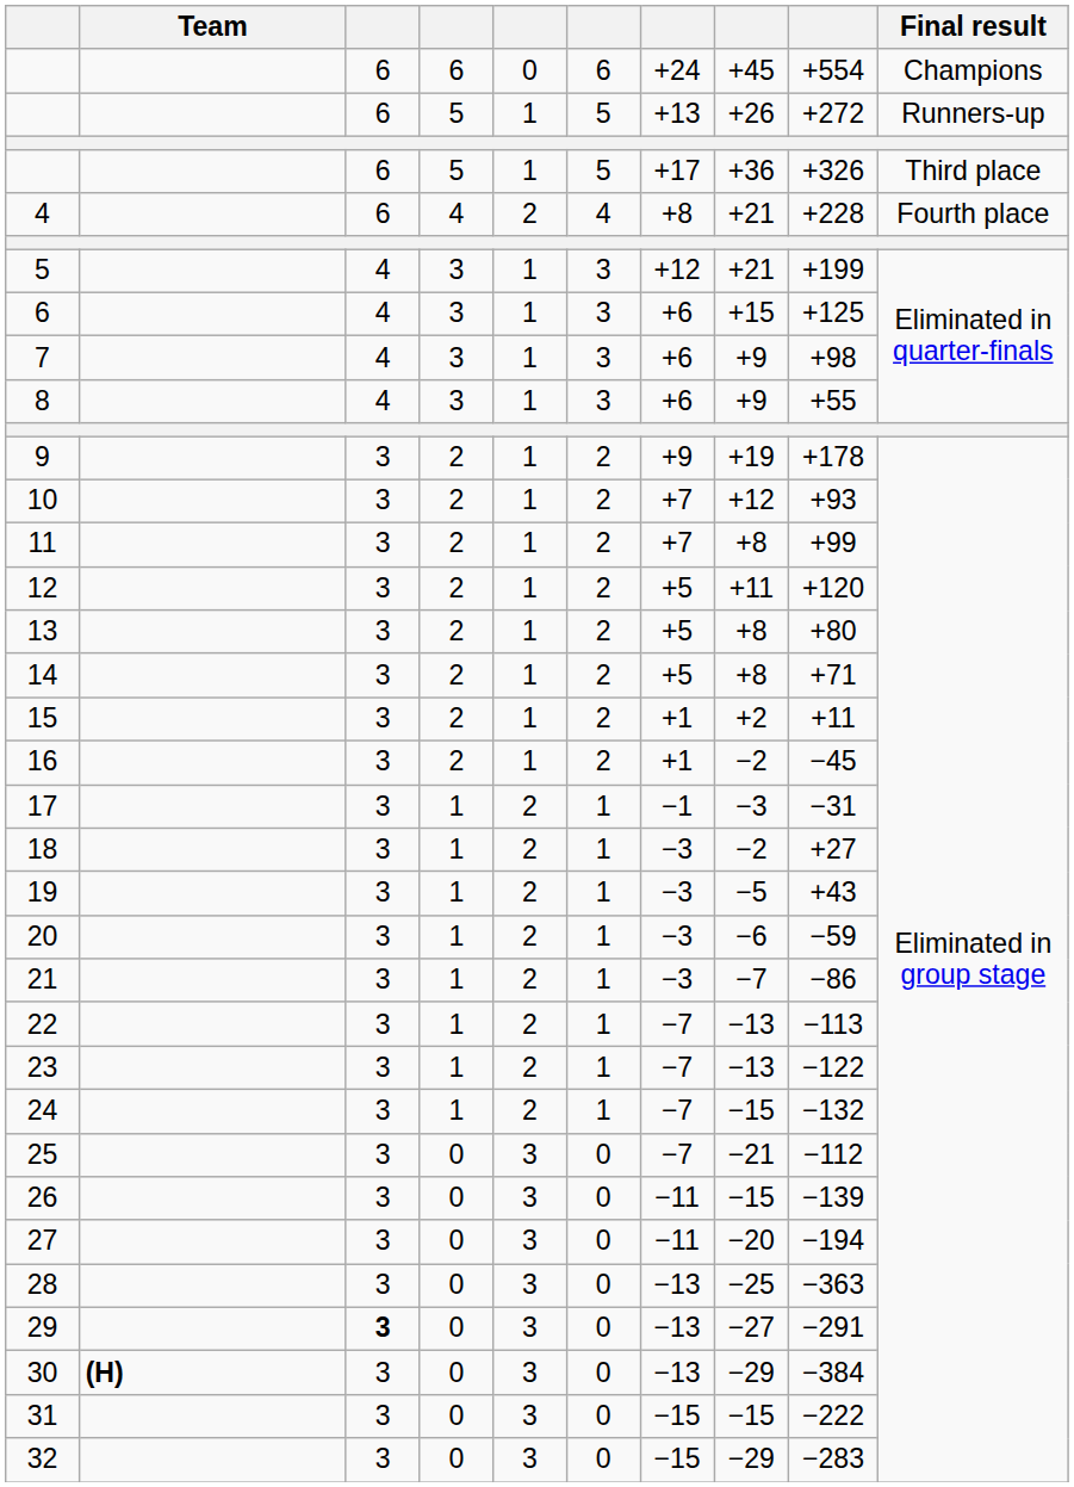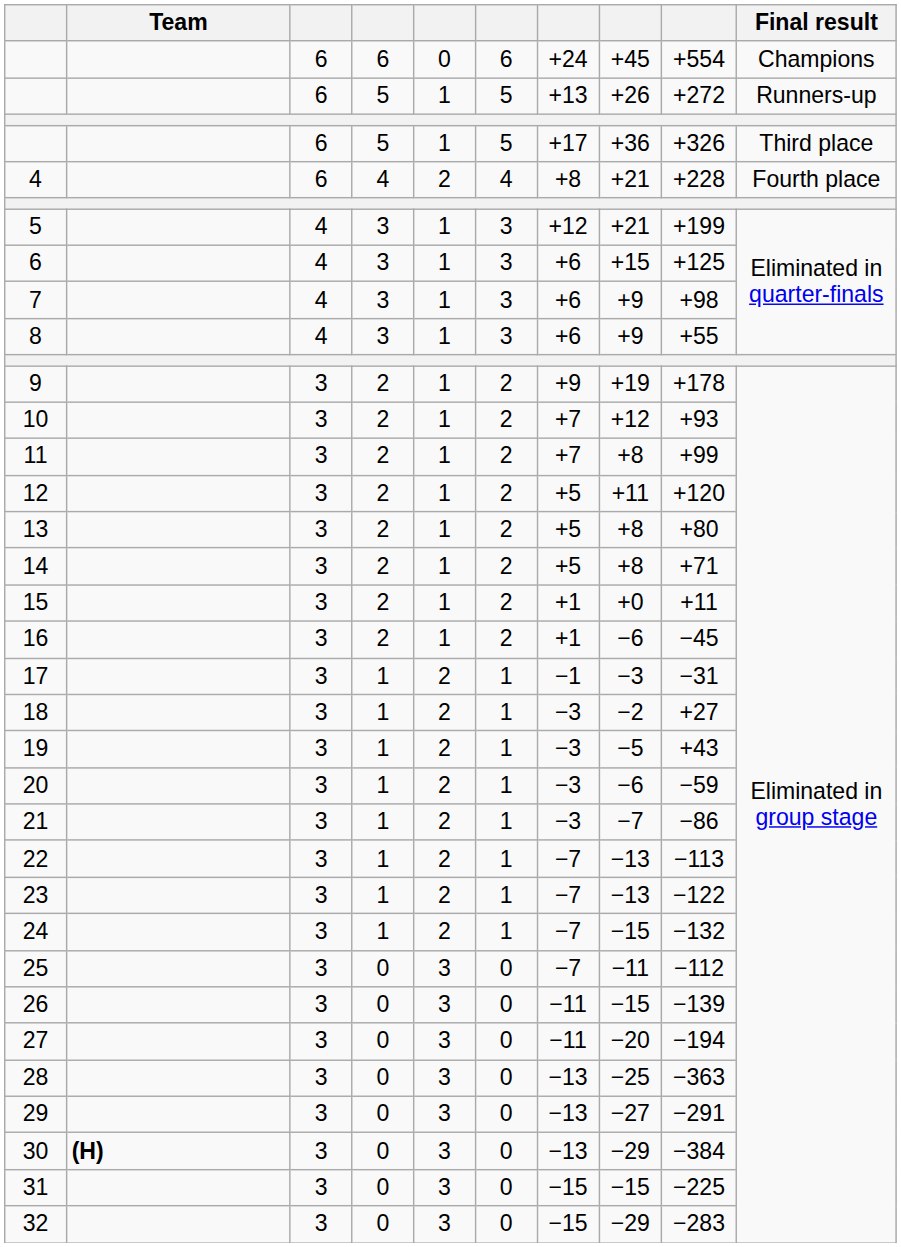15 | column 8: +2 -> +0
16 | column 8: −2 -> −6
25 | column 8: −21 -> −11
29 | column 3: bold -> normal
31 | column 9: −222 -> −225
